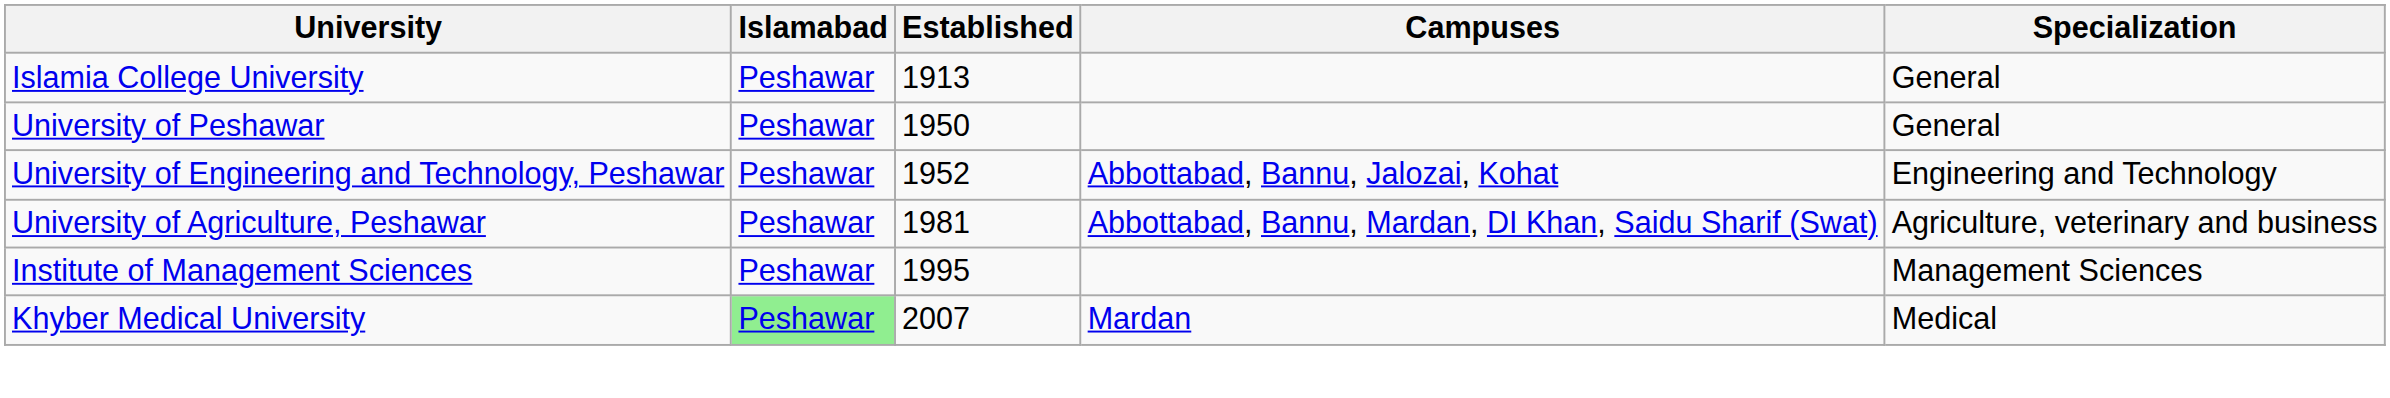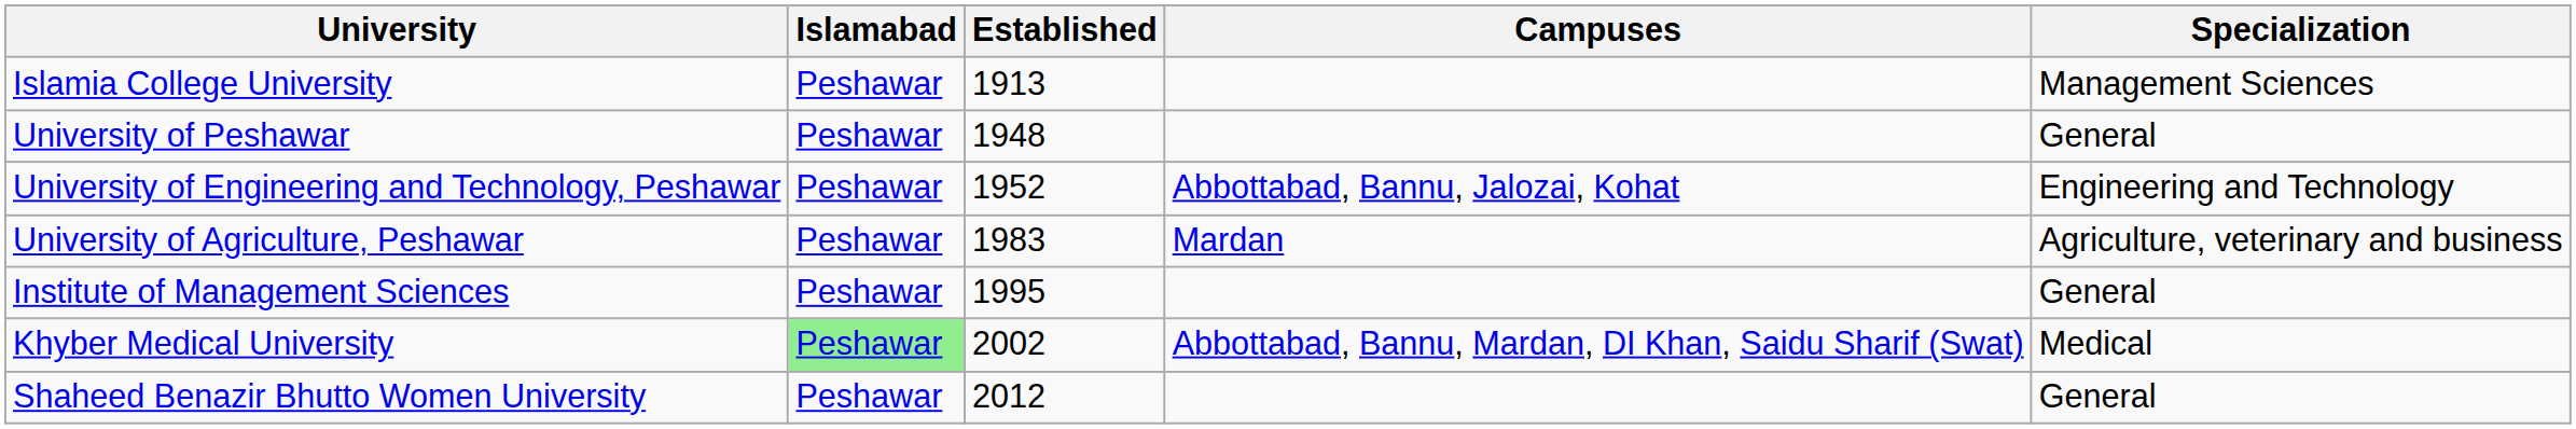Islamia College University | Specialization: General -> Management Sciences
University of Peshawar | Established: 1950 -> 1948
University of Agriculture, Peshawar | Established: 1981 -> 1983
University of Agriculture, Peshawar | Campuses: Abbottabad, Bannu, Mardan, DI Khan, Saidu Sharif (Swat) -> Mardan
Institute of Management Sciences | Specialization: Management Sciences -> General
Khyber Medical University | Established: 2007 -> 2002
Khyber Medical University | Campuses: Mardan -> Abbottabad, Bannu, Mardan, DI Khan, Saidu Sharif (Swat)
+ row: Shaheed Benazir Bhutto Women University | Peshawar | 2012 | General
